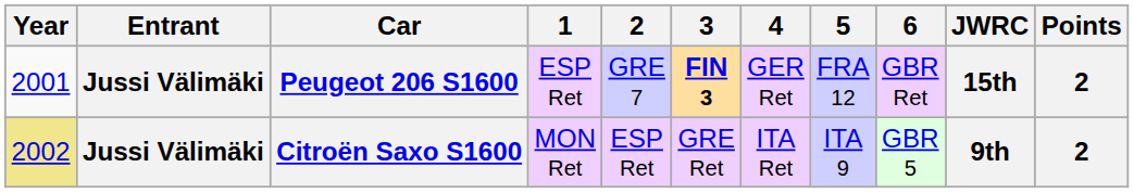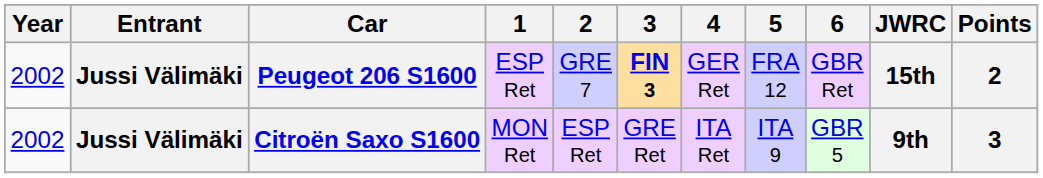Peugeot 206 S1600 | Year: 2001 -> 2002
Citroën Saxo S1600 | Year: khaki background -> no background
Citroën Saxo S1600 | Points: 2 -> 3
